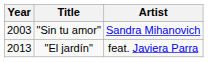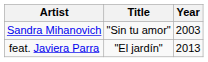columns swapped: Year <-> Artist
